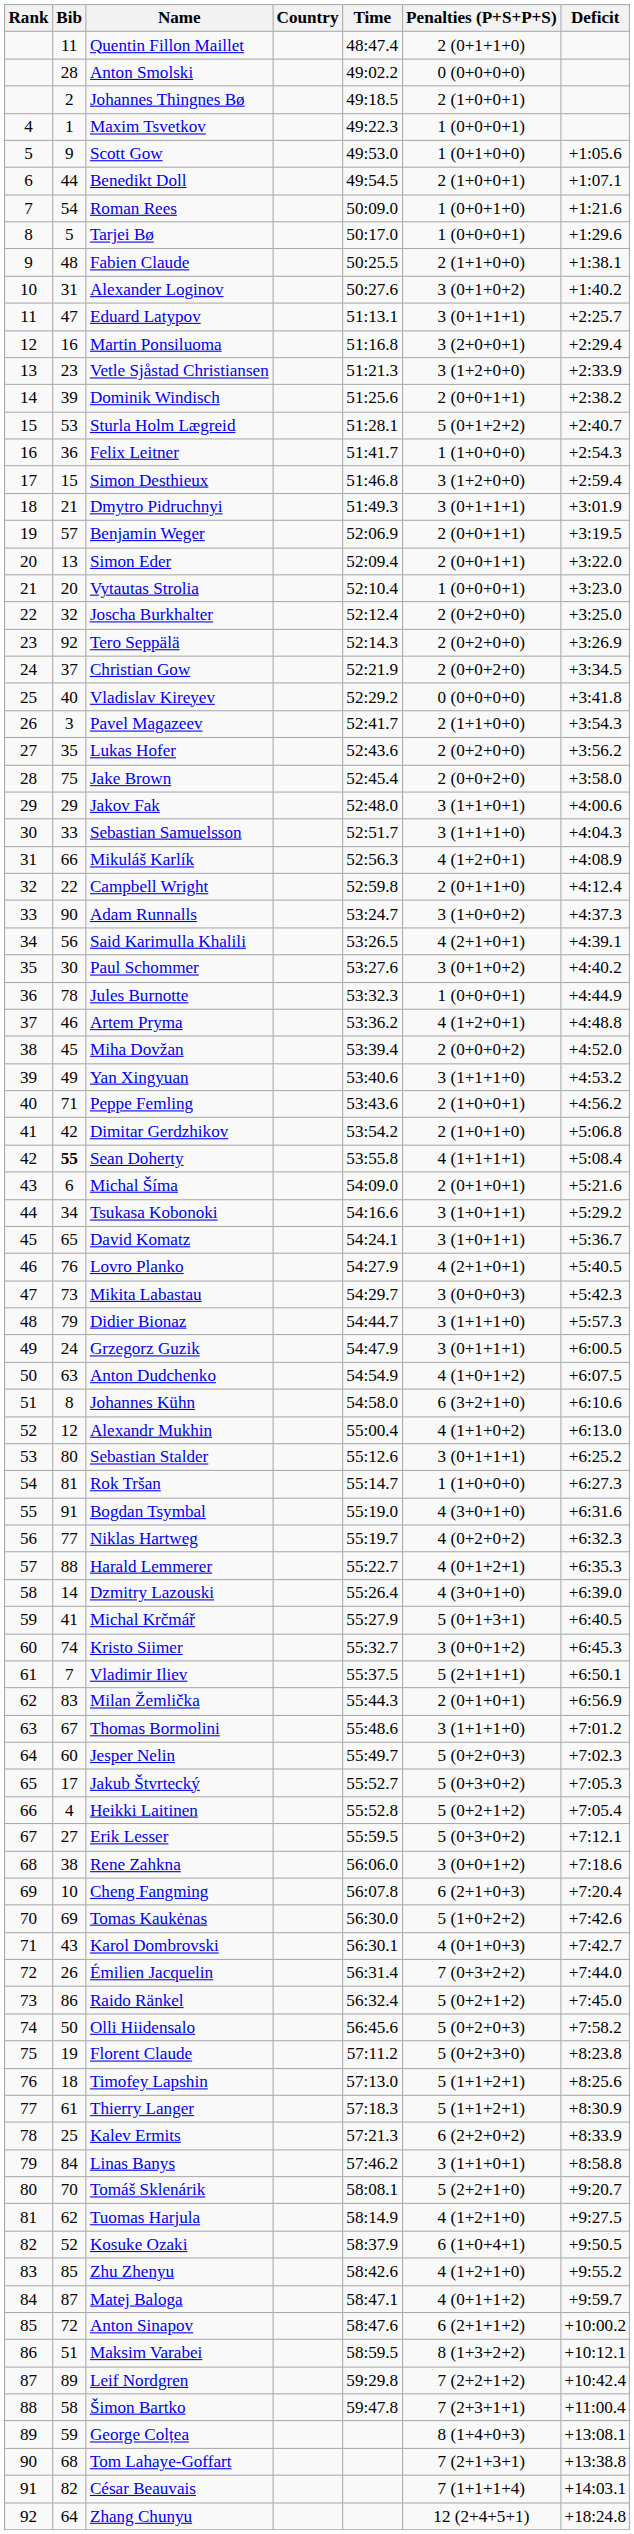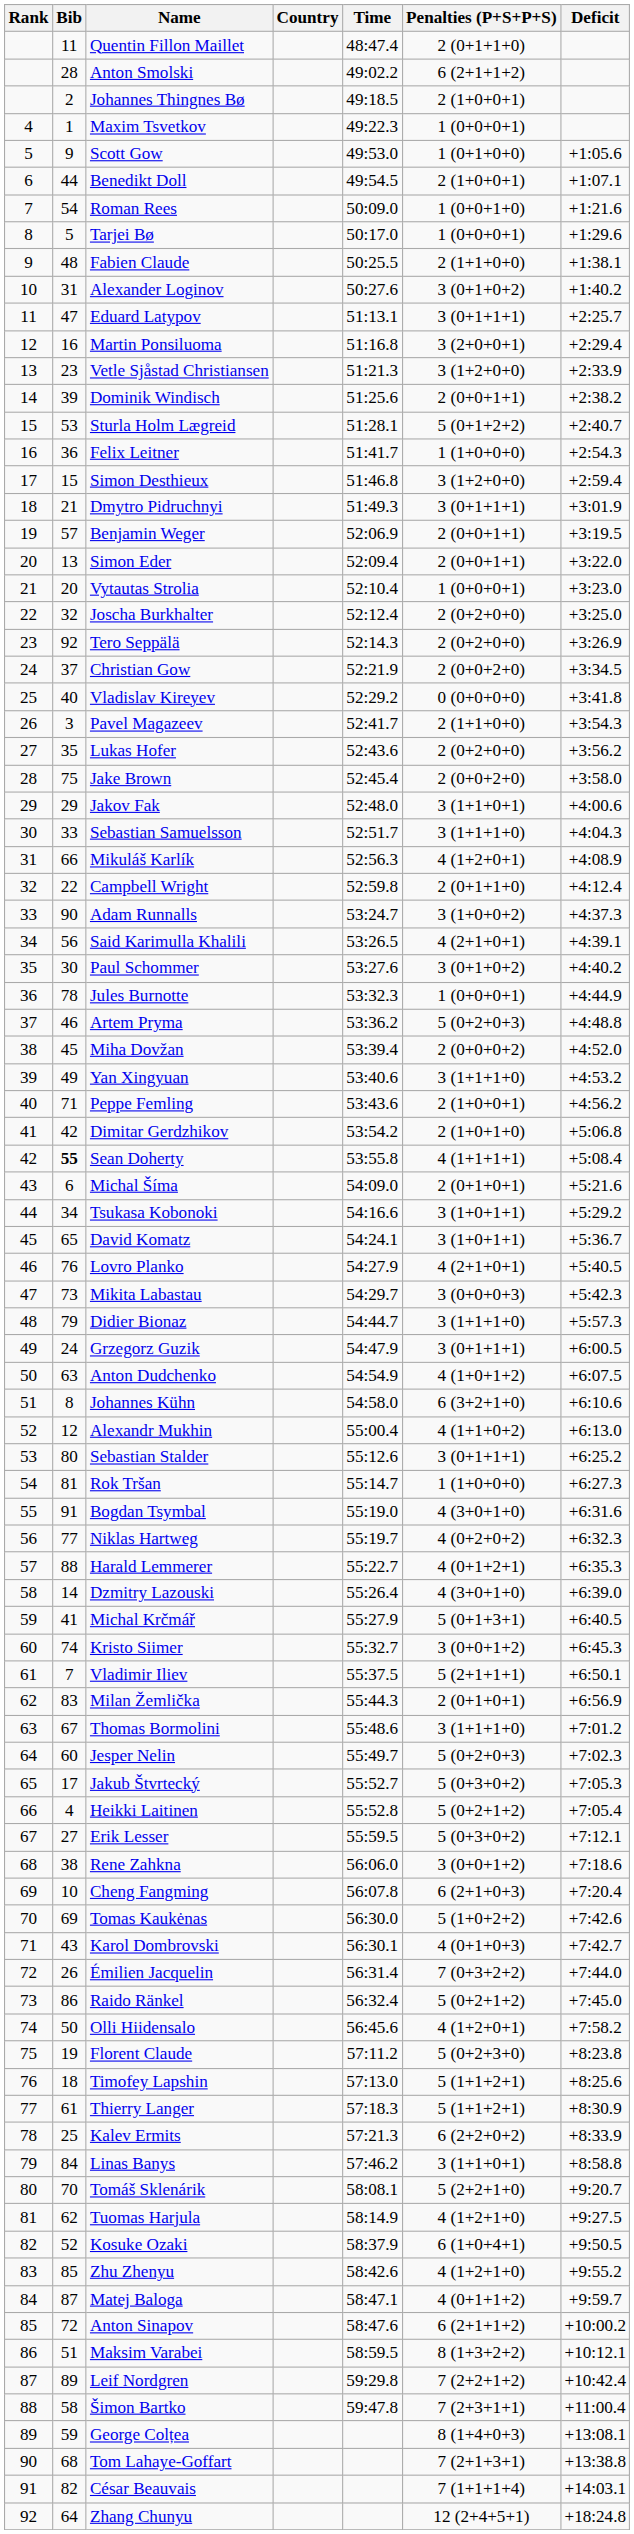Anton Smolski | Penalties (P+S+P+S): 0 (0+0+0+0) -> 6 (2+1+1+2)
Artem Pryma | Penalties (P+S+P+S): 4 (1+2+0+1) -> 5 (0+2+0+3)
Olli Hiidensalo | Penalties (P+S+P+S): 5 (0+2+0+3) -> 4 (1+2+0+1)
